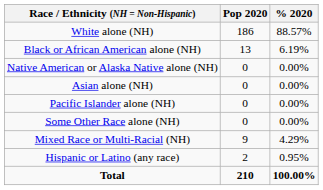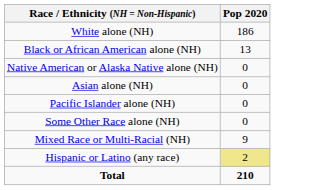- column: % 2020 | 88.57% | 6.19% | 0.00% | 0.00% | 0.00% | 0.00% | 4.29% | 0.95% | 100.00%
Hispanic or Latino (any race) | Pop 2020: no background -> khaki background
